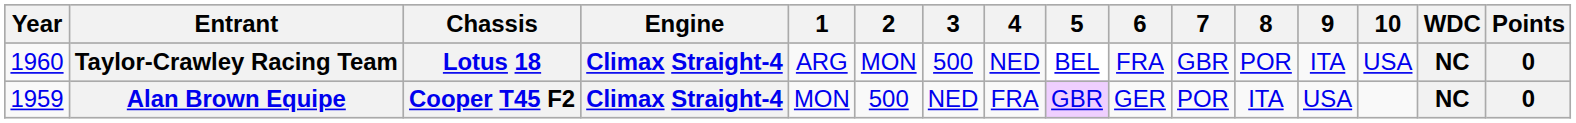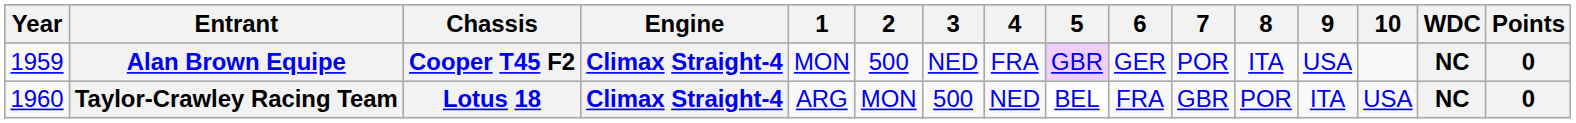rows swapped: Alan Brown Equipe <-> Taylor-Crawley Racing Team
